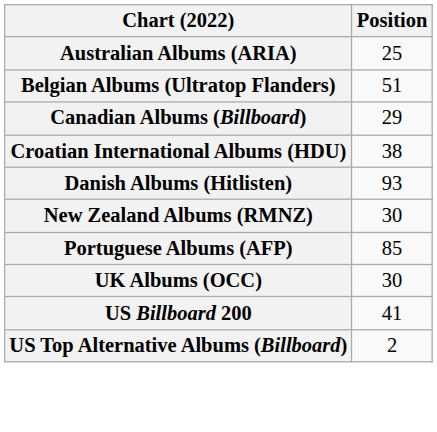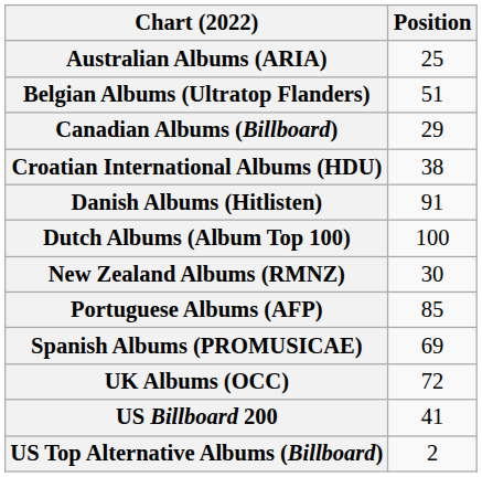Danish Albums (Hitlisten) | Position: 93 -> 91
+ row: Dutch Albums (Album Top 100) | 100
+ row: Spanish Albums (PROMUSICAE) | 69
UK Albums (OCC) | Position: 30 -> 72
